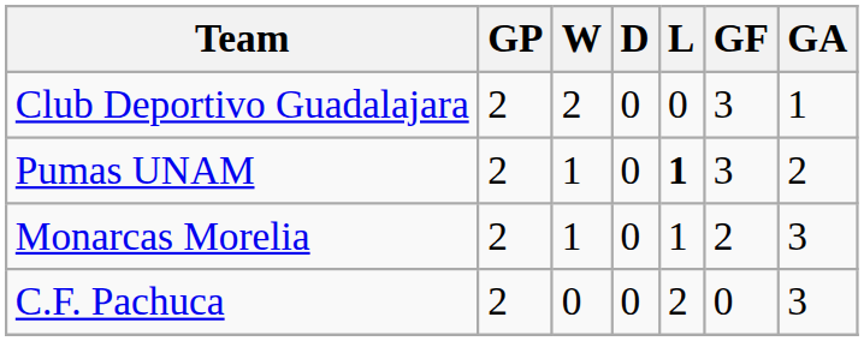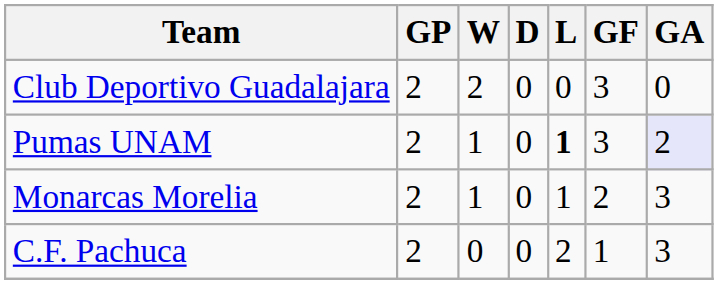Club Deportivo Guadalajara | GA: 1 -> 0
Pumas UNAM | GA: no background -> lavender background
C.F. Pachuca | GF: 0 -> 1
